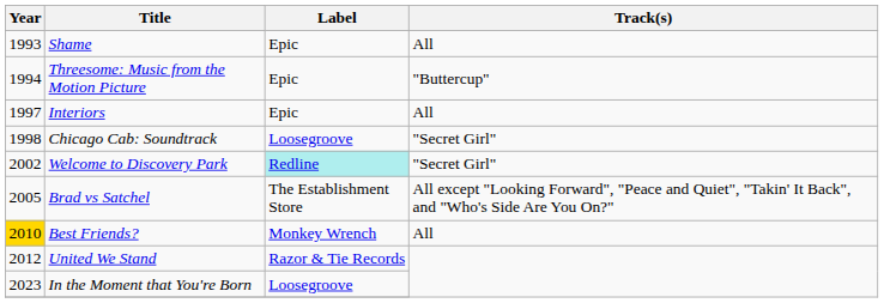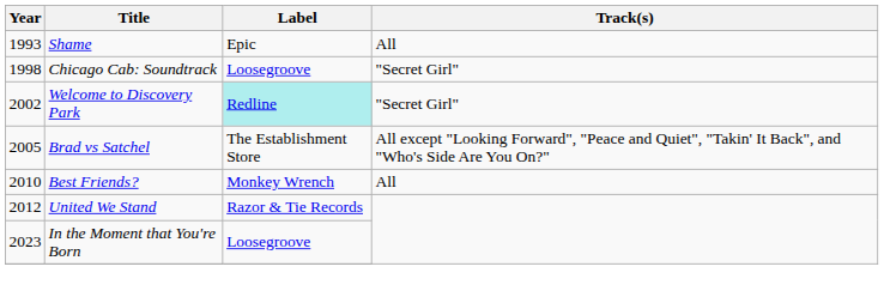- row: 1994 | Threesome: Music from the Motion Picture | Epic | "Buttercup"
- row: 1997 | Interiors | Epic | All
Best Friends? | Year: gold background -> no background
